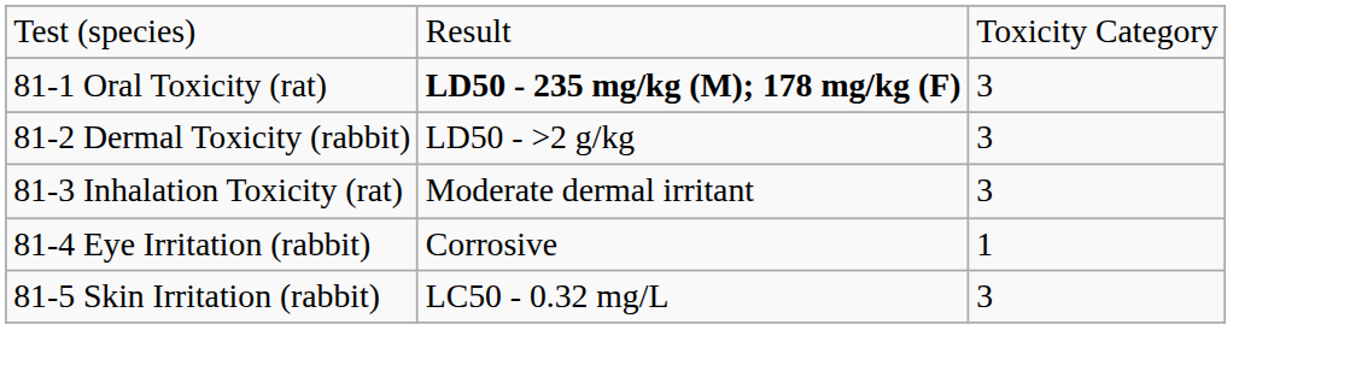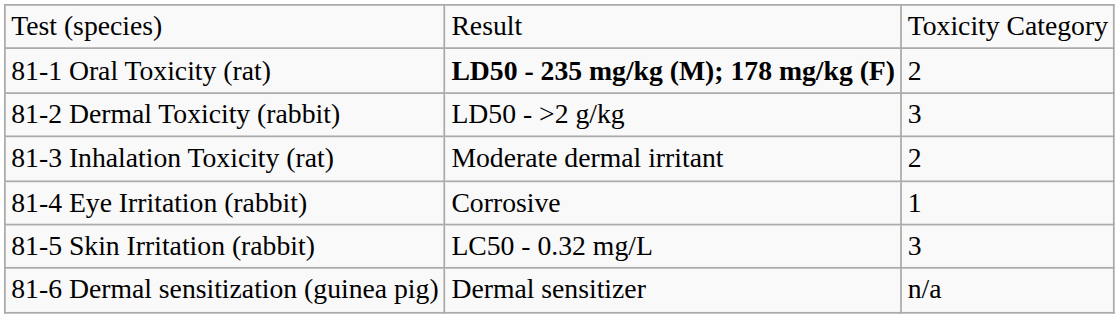81-1 Oral Toxicity (rat) | column 3: 3 -> 2
81-3 Inhalation Toxicity (rat) | column 3: 3 -> 2
+ row: 81-6 Dermal sensitization (guinea pig) | Dermal sensitizer | n/a
